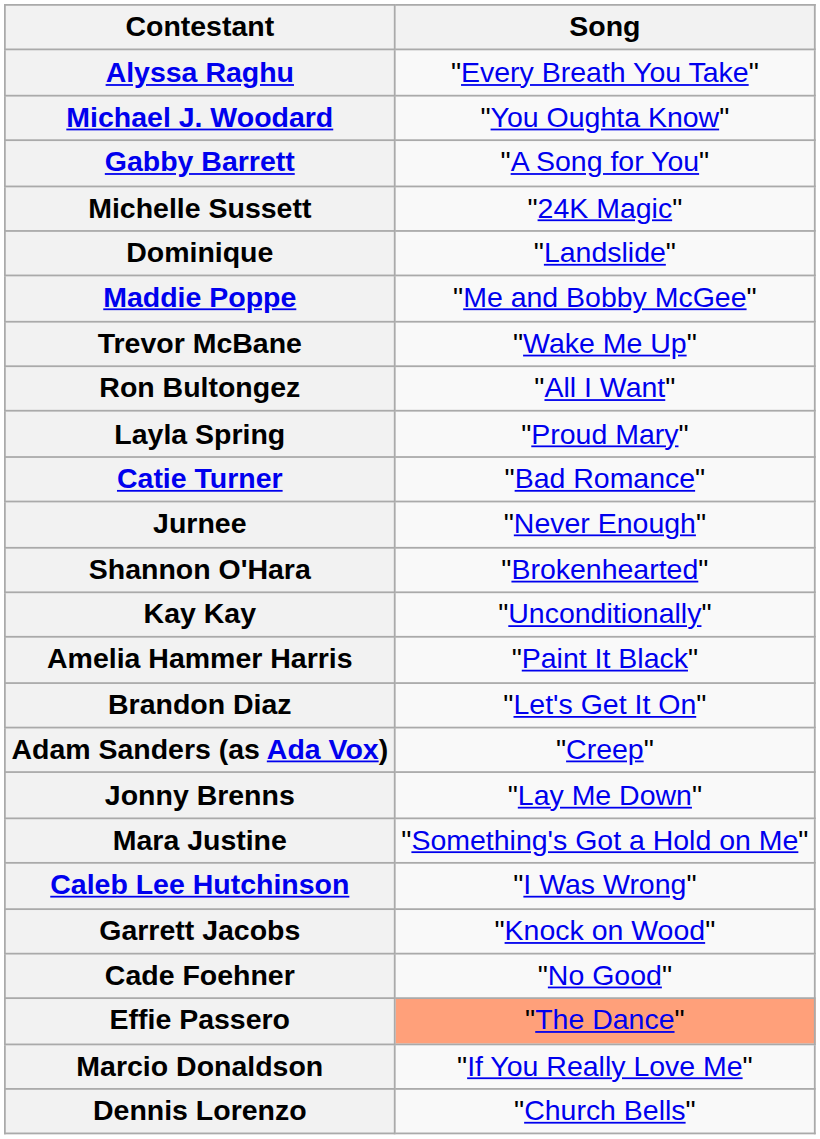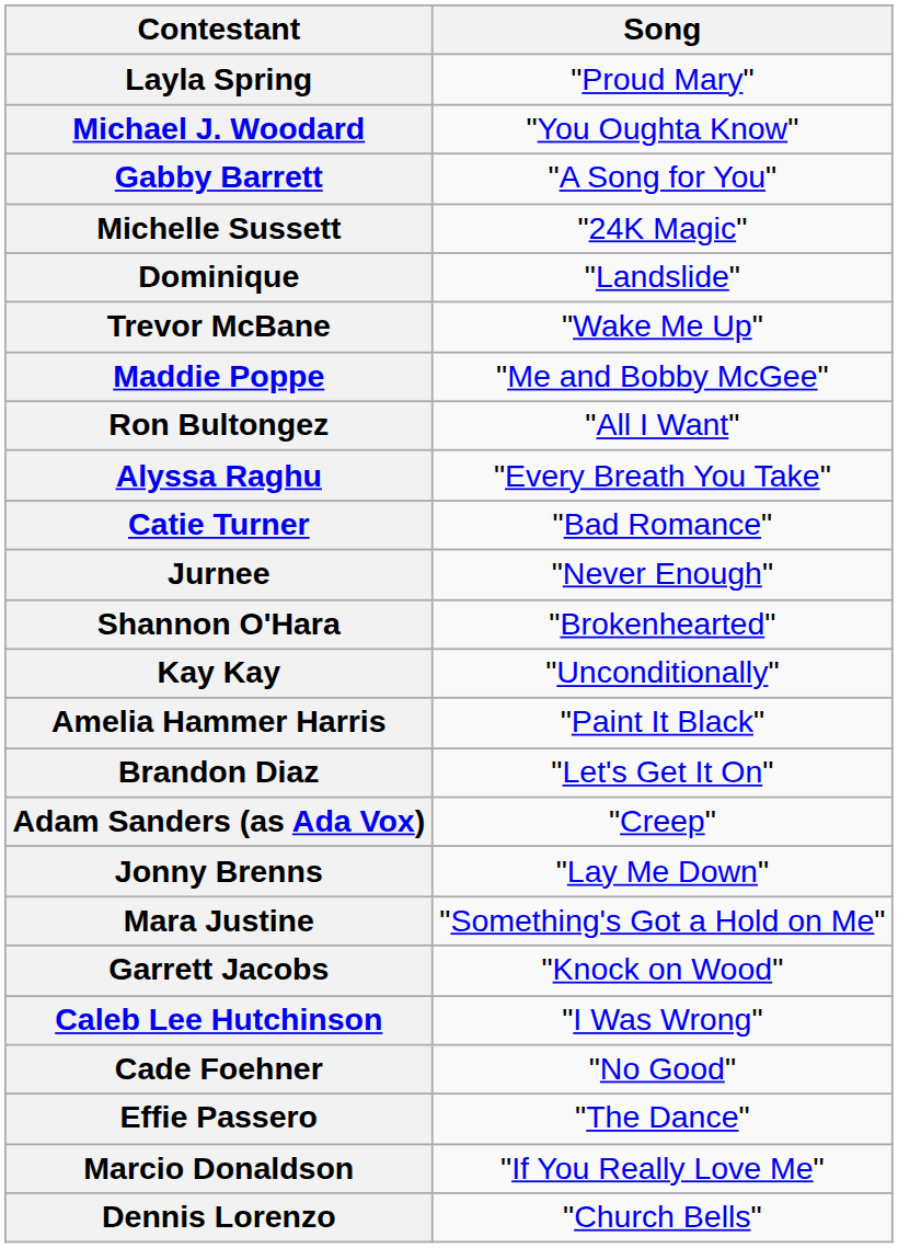rows swapped: Layla Spring <-> Alyssa Raghu
rows swapped: Trevor McBane <-> Maddie Poppe
rows swapped: Caleb Lee Hutchinson <-> Garrett Jacobs
Effie Passero | Song: lightsalmon background -> no background
